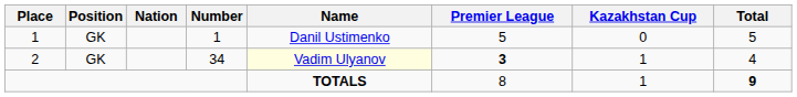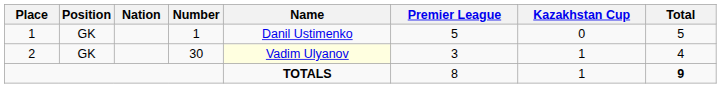2 | Number: 34 -> 30
2 | Premier League: bold -> normal
